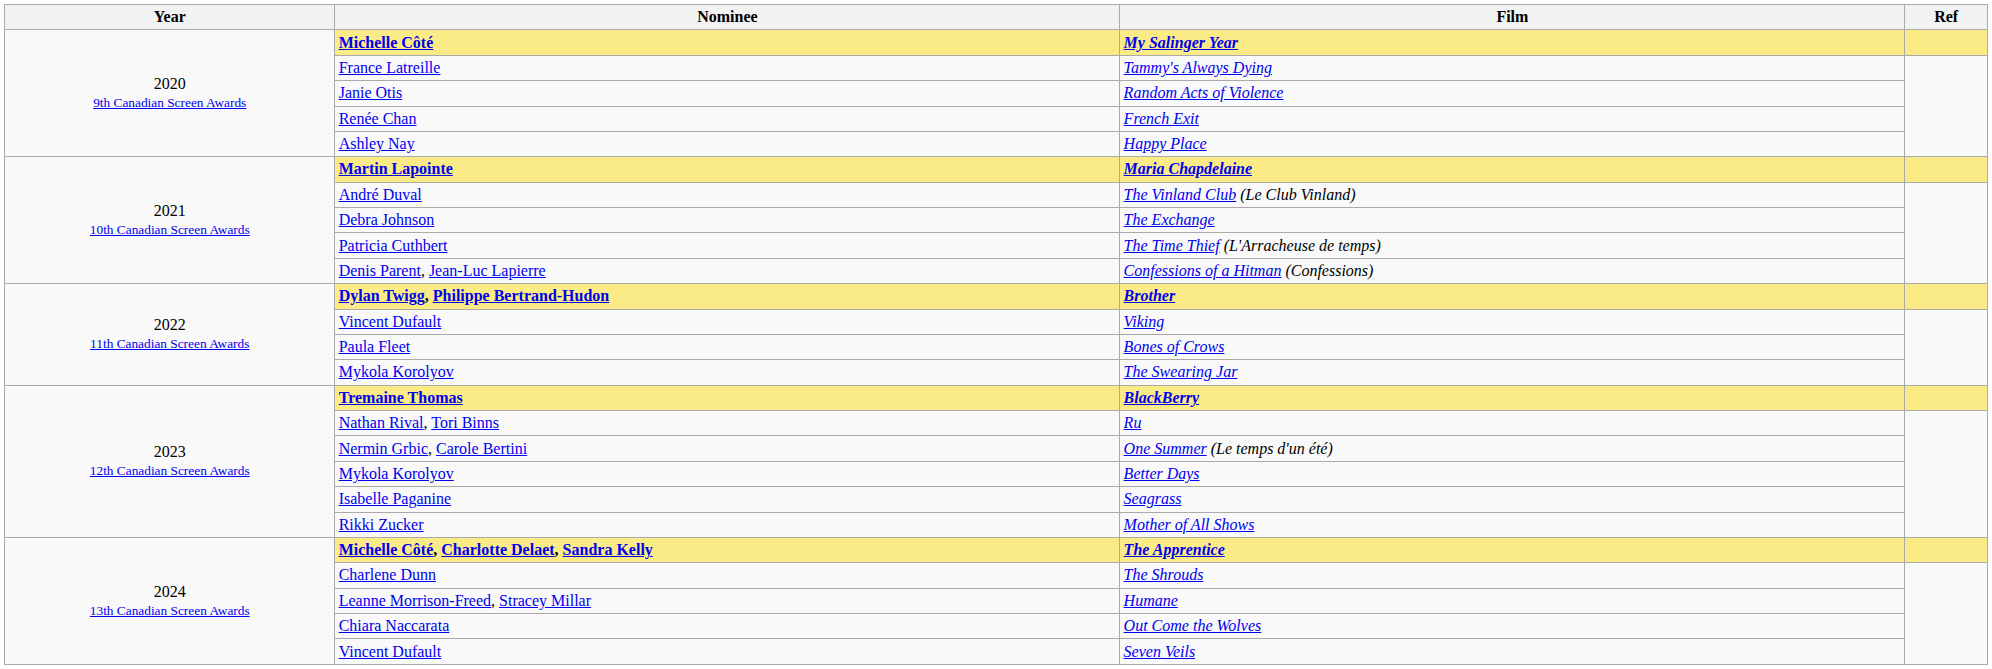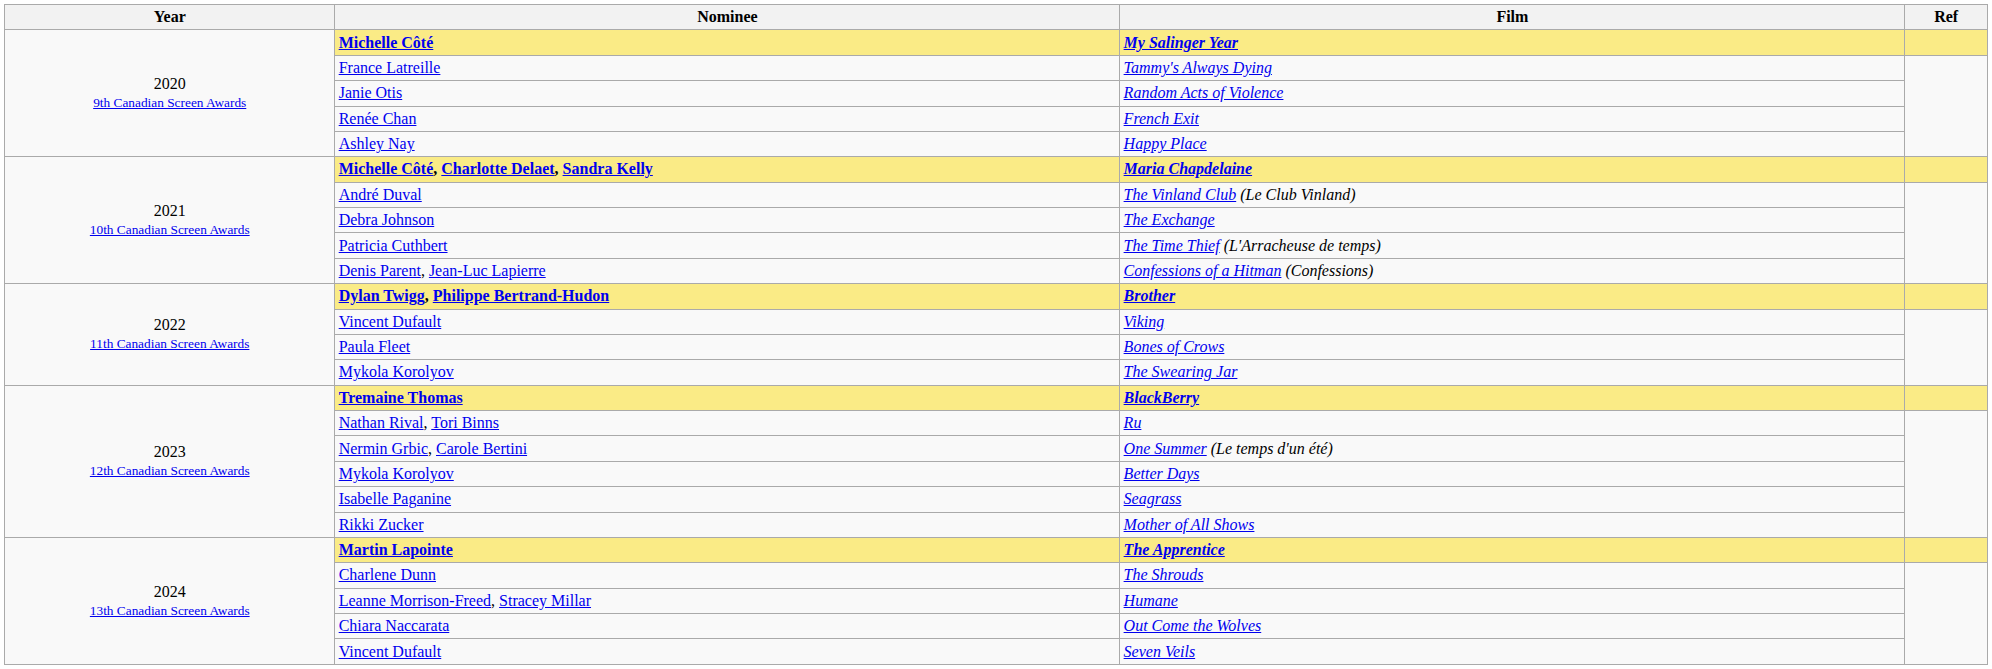Maria Chapdelaine | Nominee: Martin Lapointe -> Michelle Côté, Charlotte Delaet, Sandra Kelly
The Apprentice | Nominee: Michelle Côté, Charlotte Delaet, Sandra Kelly -> Martin Lapointe
